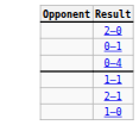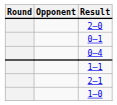+ column: Round
